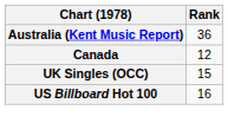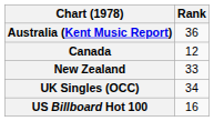+ row: New Zealand | 33
UK Singles (OCC) | Rank: 15 -> 34
